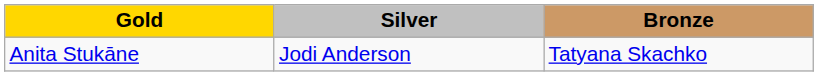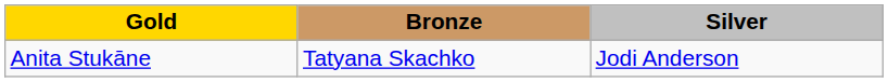columns swapped: Silver <-> Bronze
